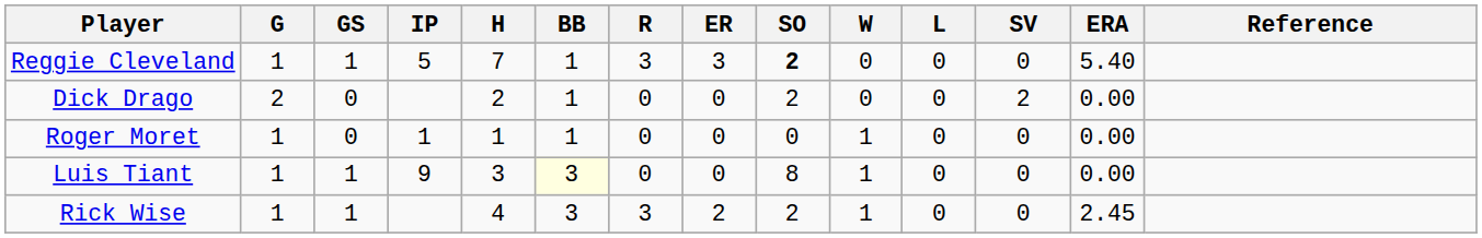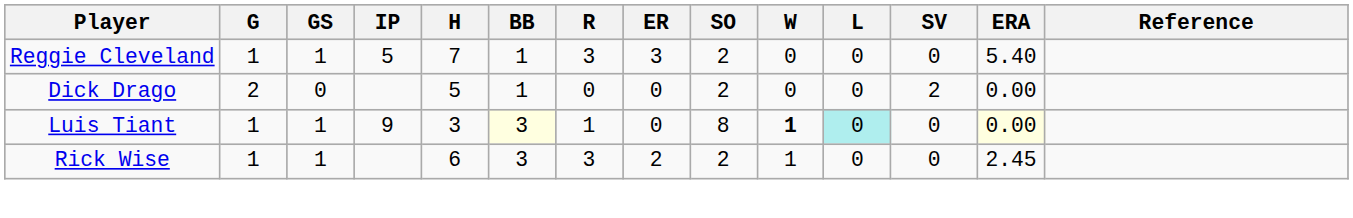Reggie Cleveland | SO: bold -> normal
Dick Drago | H: 2 -> 5
- row: Roger Moret | 1 | 0 | 1 | 1 | 1 | 0 | 0 | 0 | 1 | 0 | 0 | 0.00
Luis Tiant | R: 0 -> 1
Luis Tiant | W: normal -> bold
Luis Tiant | L: no background -> paleturquoise background
Luis Tiant | ERA: no background -> lightyellow background
Rick Wise | H: 4 -> 6
